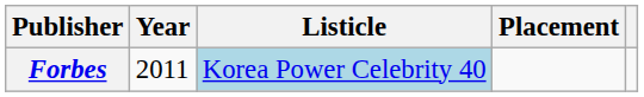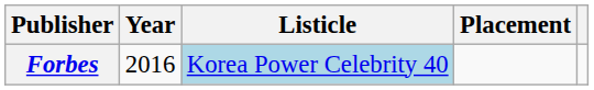Forbes | Year: 2011 -> 2016
